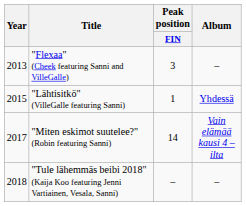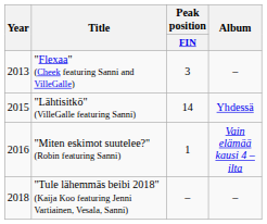"Lähtisitkö" (VilleGalle featuring Sanni) | Peak position / FIN: 1 -> 14
"Miten eskimot suutelee?" (Robin featuring Sanni) | Year: 2017 -> 2016
"Miten eskimot suutelee?" (Robin featuring Sanni) | Peak position / FIN: 14 -> 1
